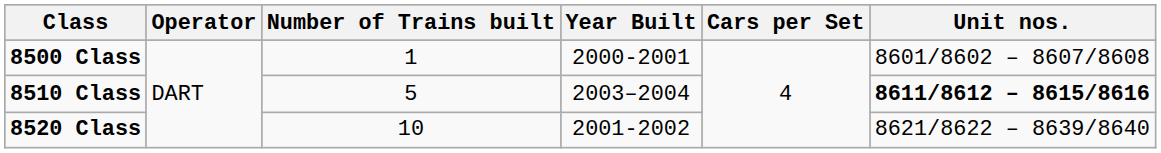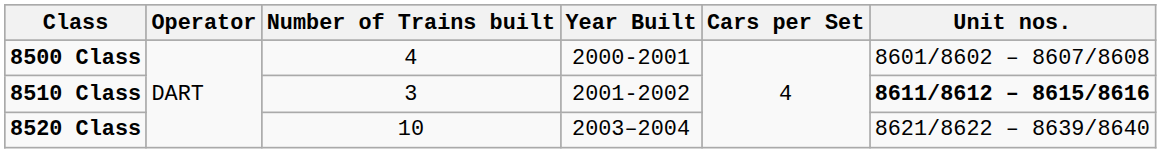8500 Class | Number of Trains built: 1 -> 4
8510 Class | Number of Trains built: 5 -> 3
8510 Class | Year Built: 2003–2004 -> 2001-2002
8520 Class | Year Built: 2001-2002 -> 2003–2004
